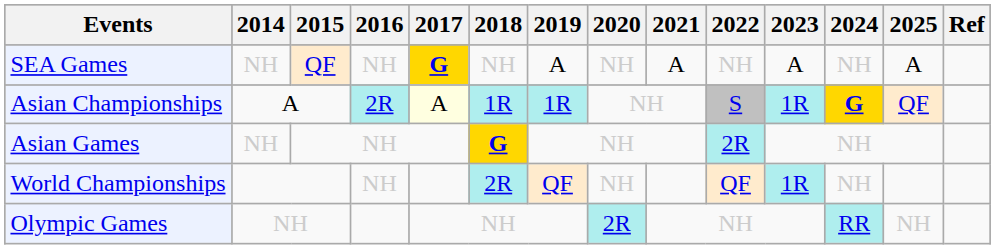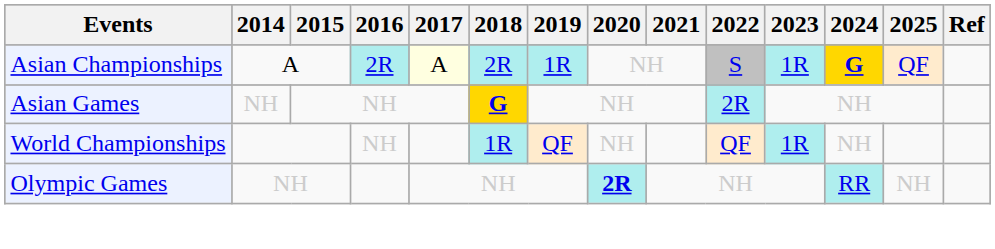- row: SEA Games | NH | QF | NH | G | NH | A | NH | A | NH | A | NH | A
Asian Championships | 2018: 1R -> 2R
World Championships | 2018: 2R -> 1R
Olympic Games | 2020: normal -> bold
